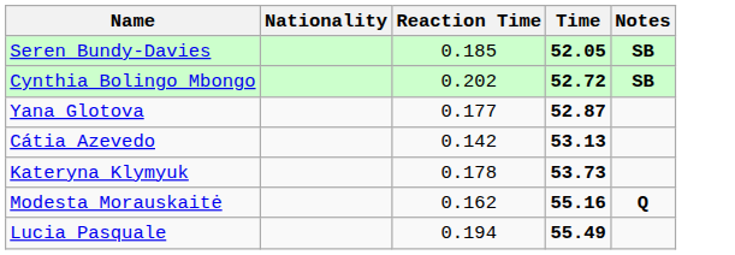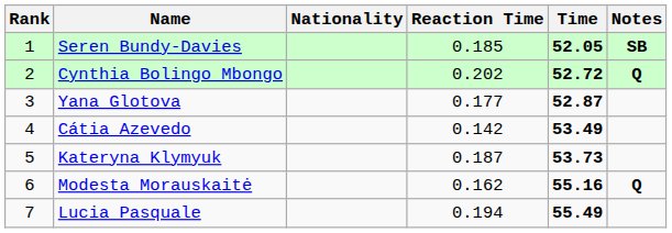+ column: Rank | 1 | 2 | 3 | 4 | 5 | 6 | 7
Cynthia Bolingo Mbongo | Notes: SB -> Q
Cátia Azevedo | Time: 53.13 -> 53.49
Kateryna Klymyuk | Reaction Time: 0.178 -> 0.187
